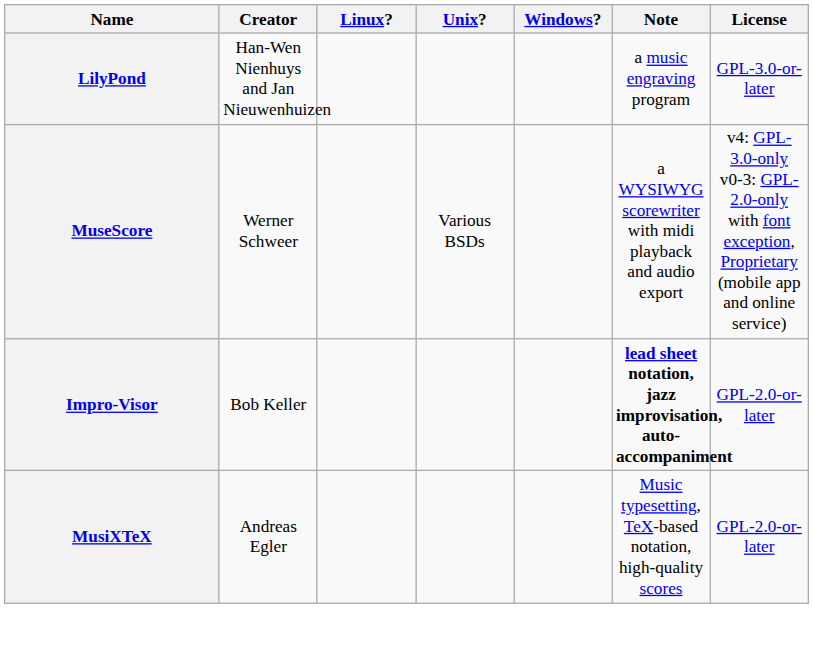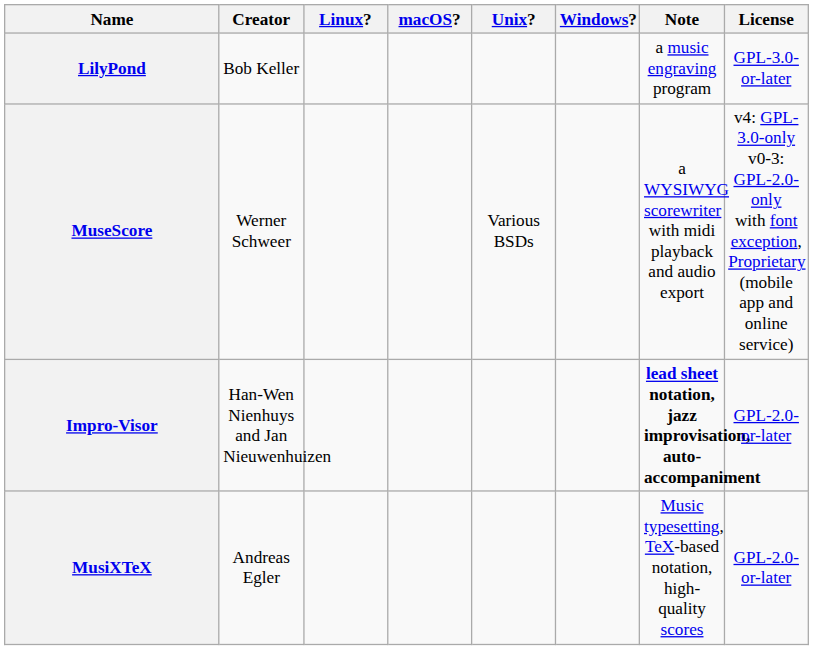+ column: macOS?
LilyPond | Creator: Han-Wen Nienhuys and Jan Nieuwenhuizen -> Bob Keller
Impro-Visor | Creator: Bob Keller -> Han-Wen Nienhuys and Jan Nieuwenhuizen
